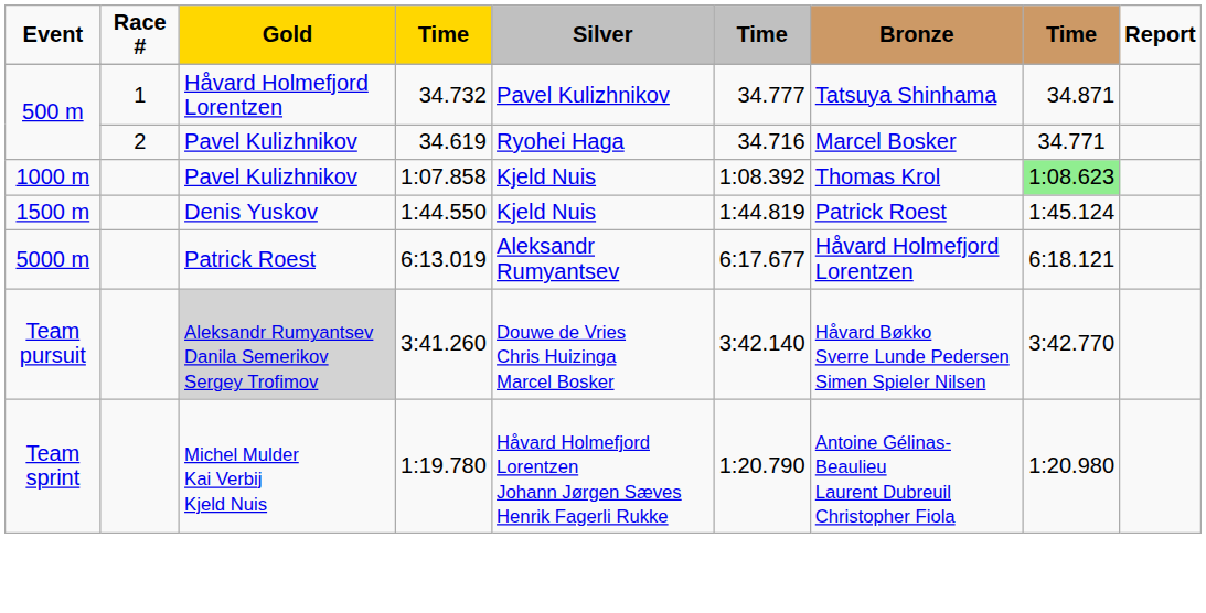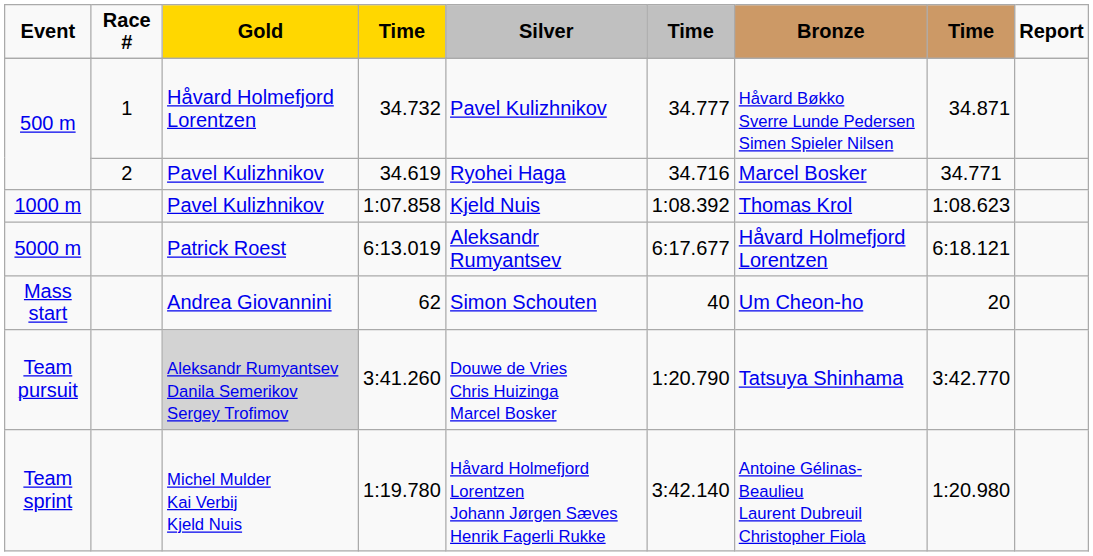34.732 | Bronze: Tatsuya Shinhama -> Håvard Bøkko Sverre Lunde Pedersen Simen Spieler Nilsen
1:07.858 | column 8: lightgreen background -> no background
- row: 1500 m | Denis Yuskov | 1:44.550 | Kjeld Nuis | 1:44.819 | Patrick Roest | 1:45.124
+ row: Mass start | Andrea Giovannini | 62 | Simon Schouten | 40 | Um Cheon-ho | 20
3:41.260 | column 6: 3:42.140 -> 1:20.790
3:41.260 | Bronze: Håvard Bøkko Sverre Lunde Pedersen Simen Spieler Nilsen -> Tatsuya Shinhama
1:19.780 | column 6: 1:20.790 -> 3:42.140
